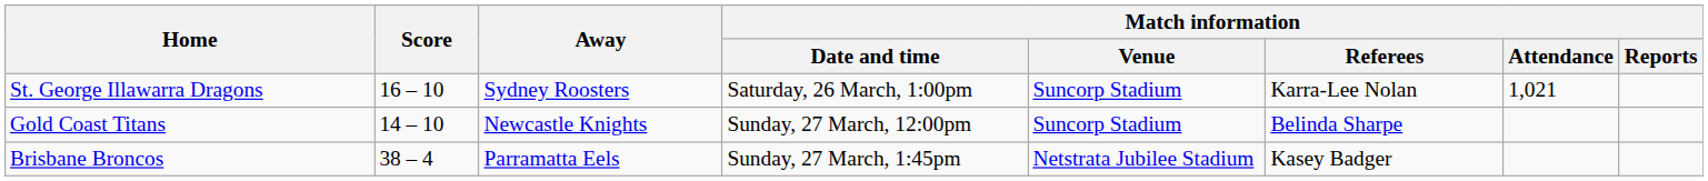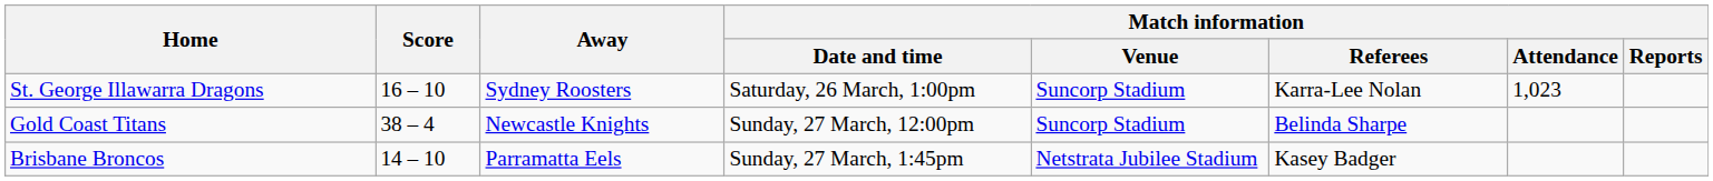St. George Illawarra Dragons | Match information / Attendance: 1,021 -> 1,023
Gold Coast Titans | Score: 14 – 10 -> 38 – 4
Brisbane Broncos | Score: 38 – 4 -> 14 – 10
